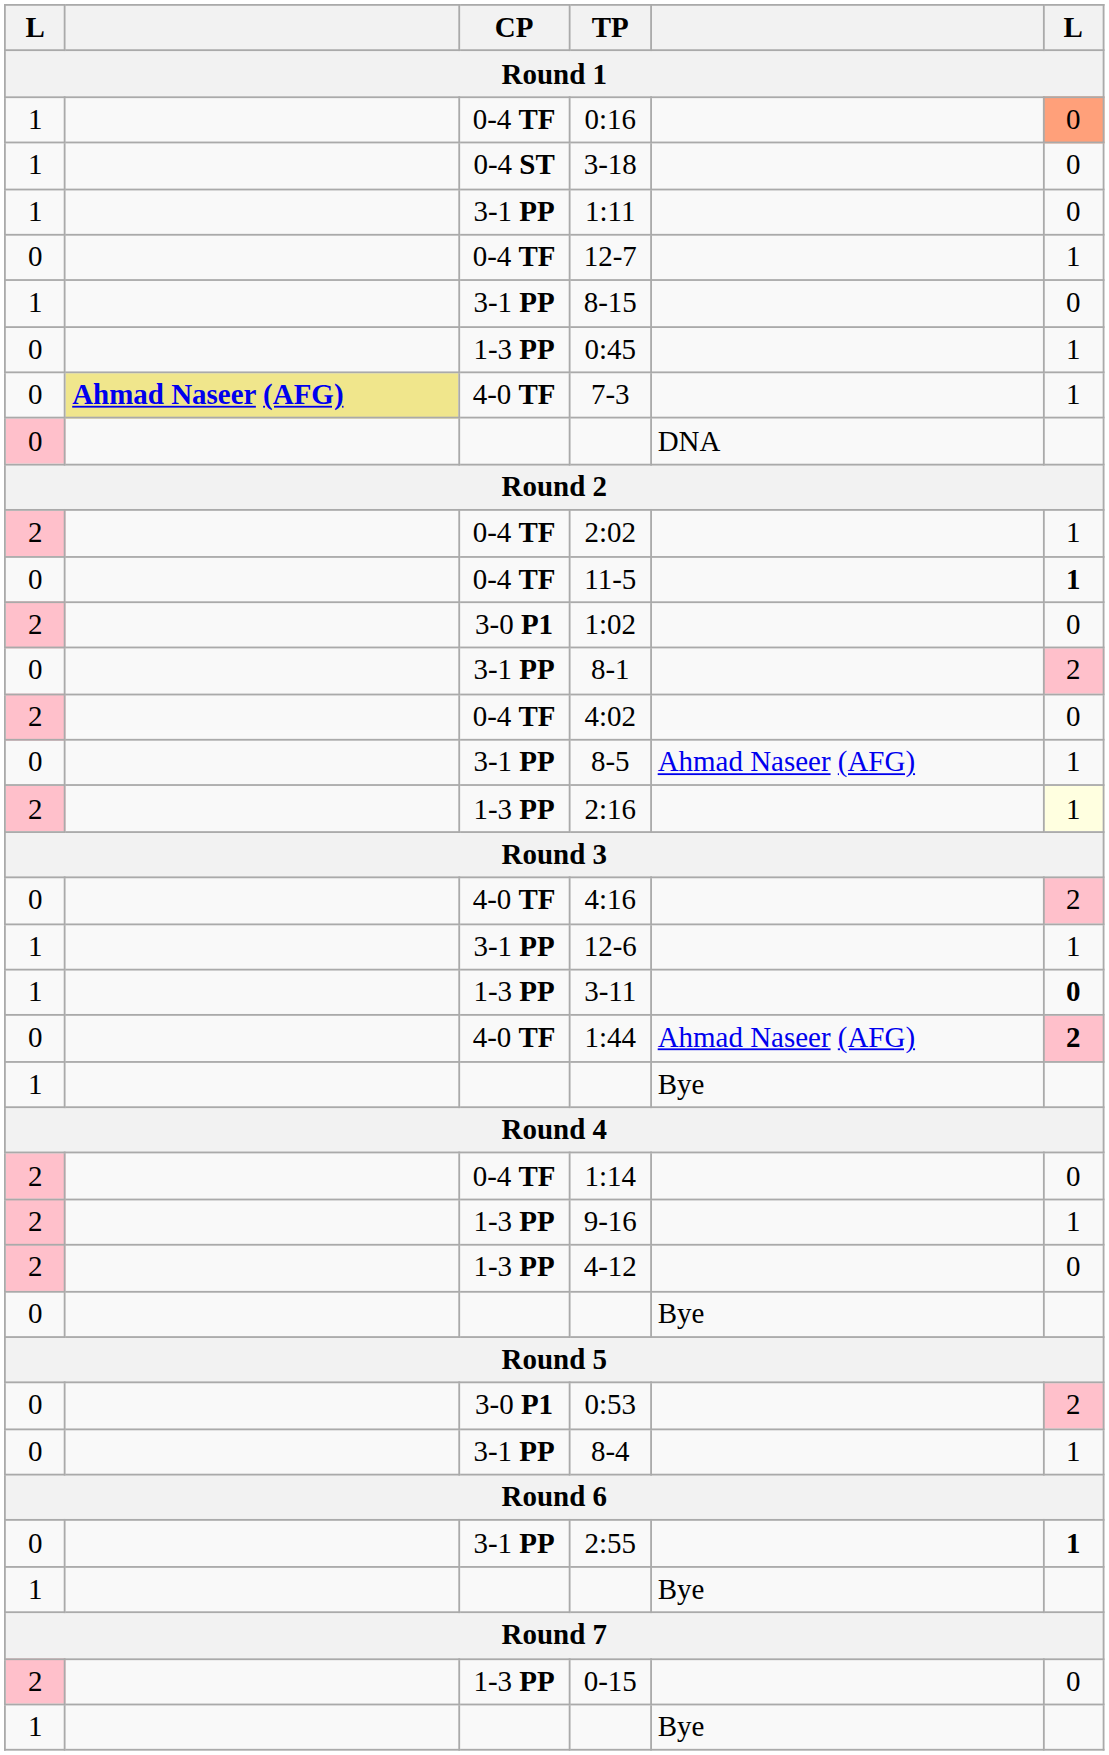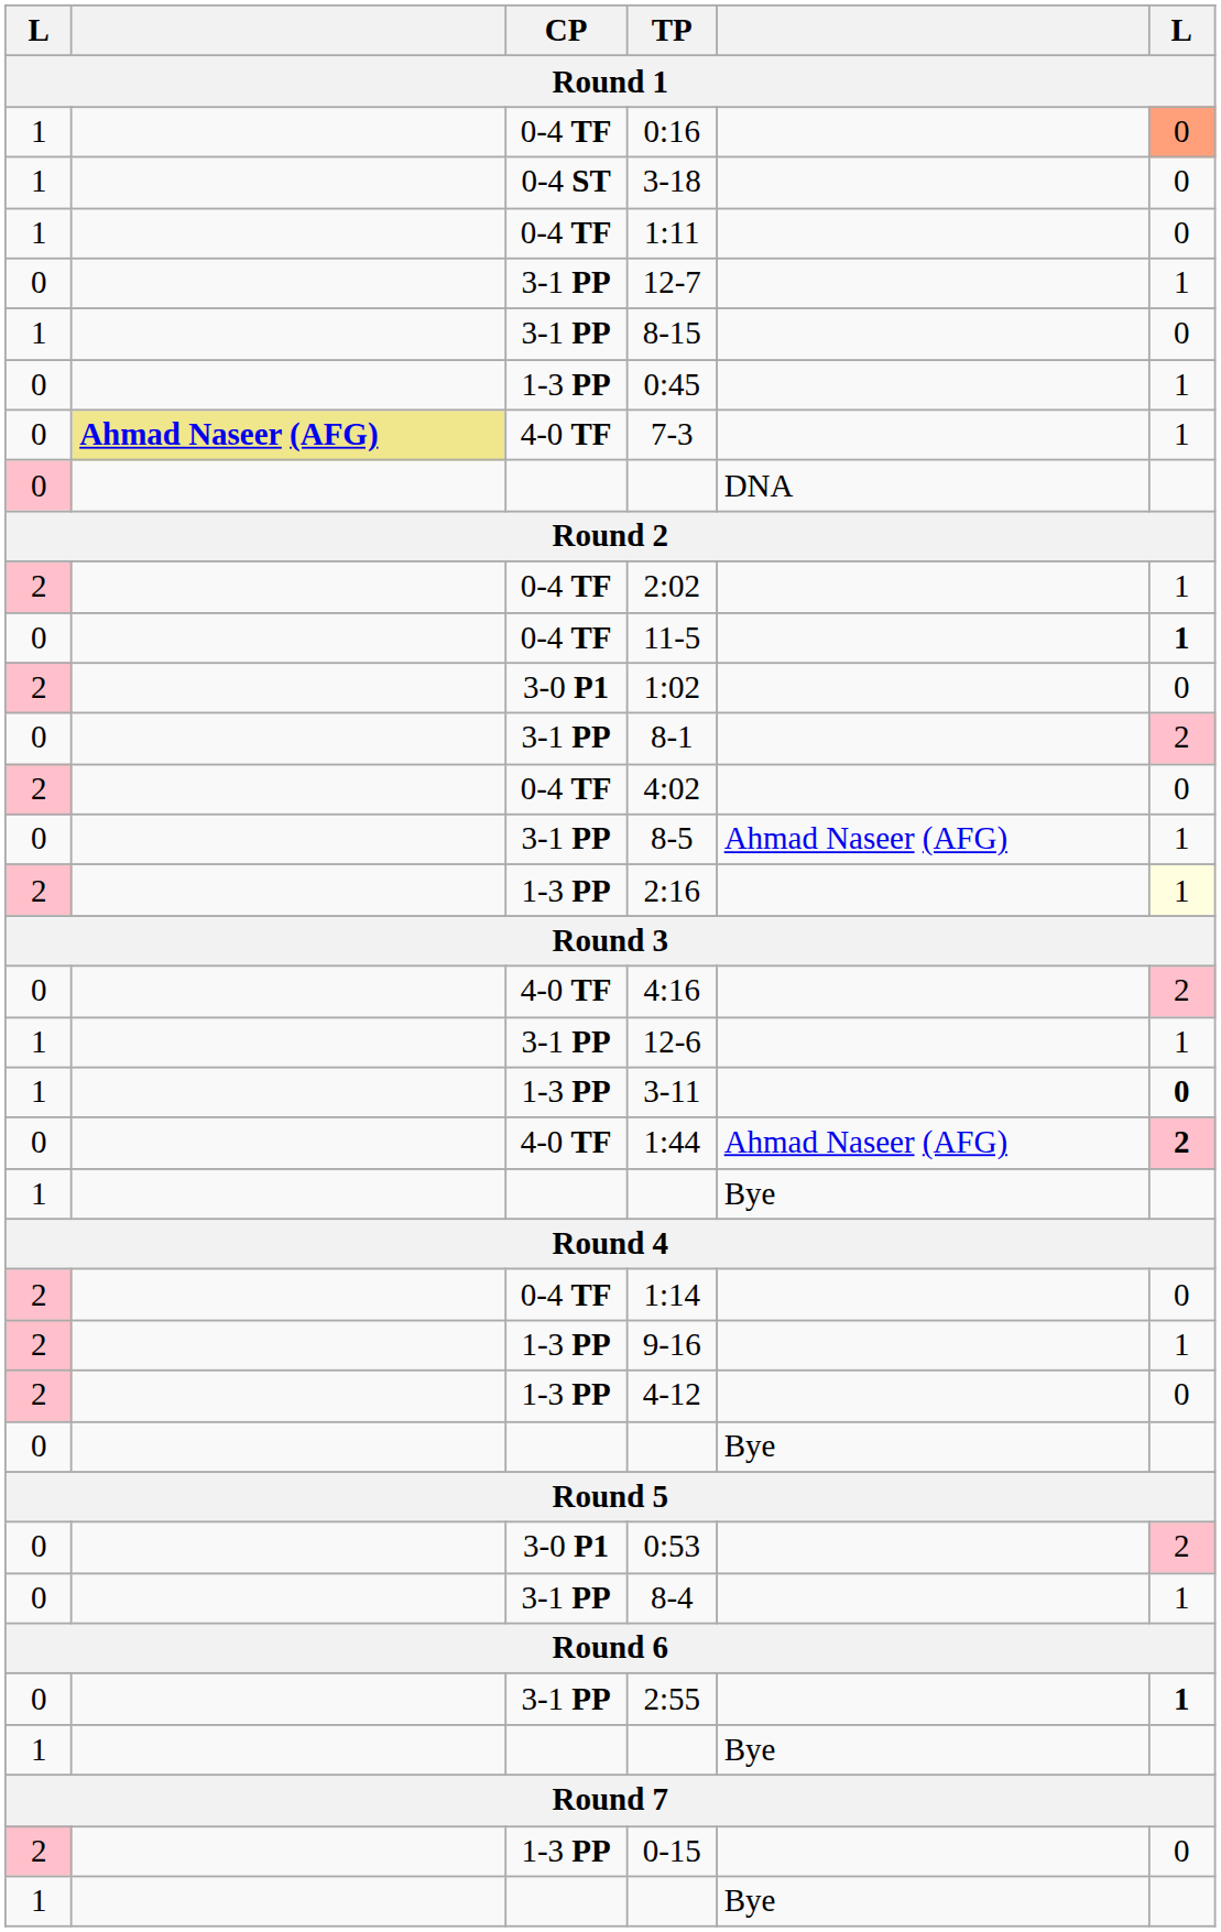1:11 | CP: 3-1 PP -> 0-4 TF
12-7 | CP: 0-4 TF -> 3-1 PP
